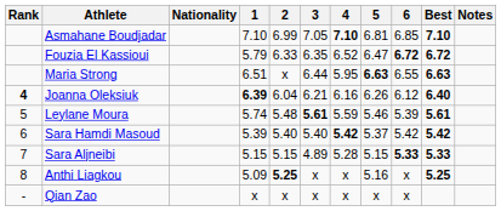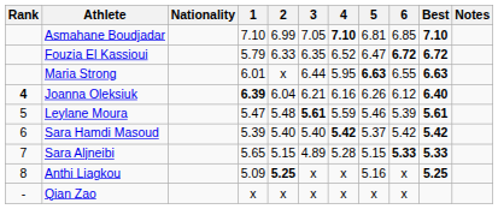Maria Strong | 1: 6.51 -> 6.01
Leylane Moura | 1: 5.74 -> 5.47
Sara Aljneibi | 1: 5.15 -> 5.65
